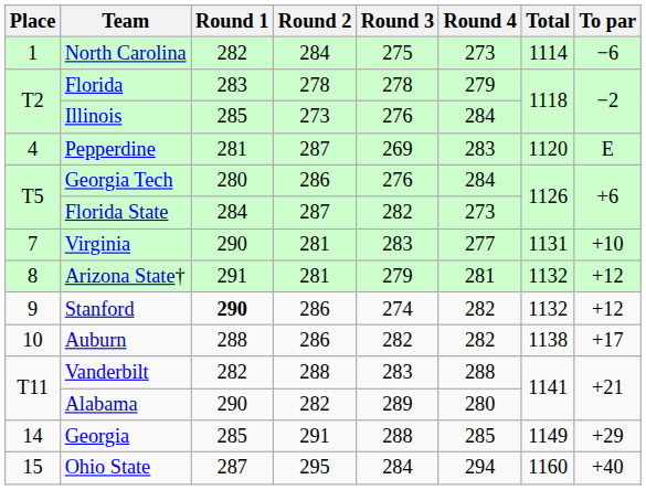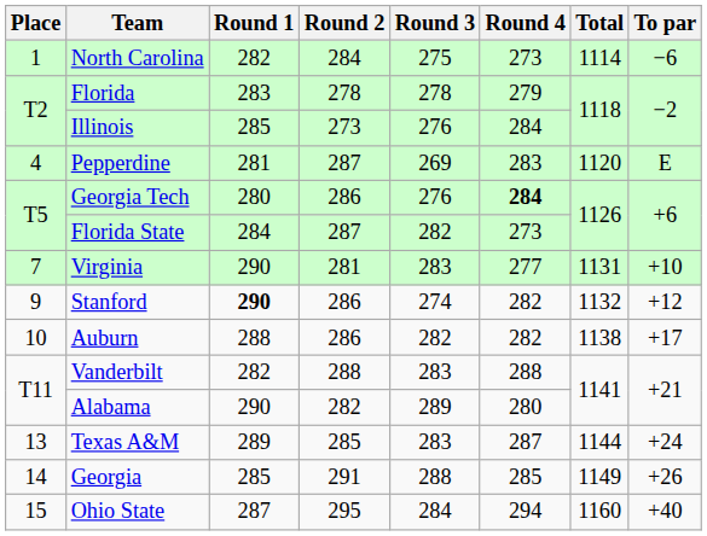Georgia Tech | Round 4: normal -> bold
- row: 8 | Arizona State† | 291 | 281 | 279 | 281 | 1132 | +12
+ row: 13 | Texas A&M | 289 | 285 | 283 | 287 | 1144 | +24
Georgia | To par: +29 -> +26
